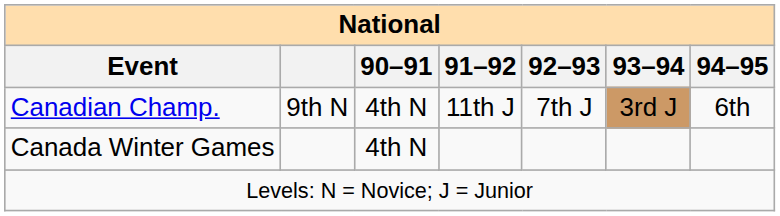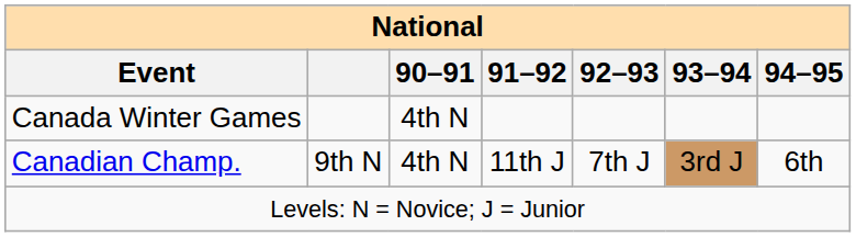rows swapped: Canadian Champ. <-> Canada Winter Games
